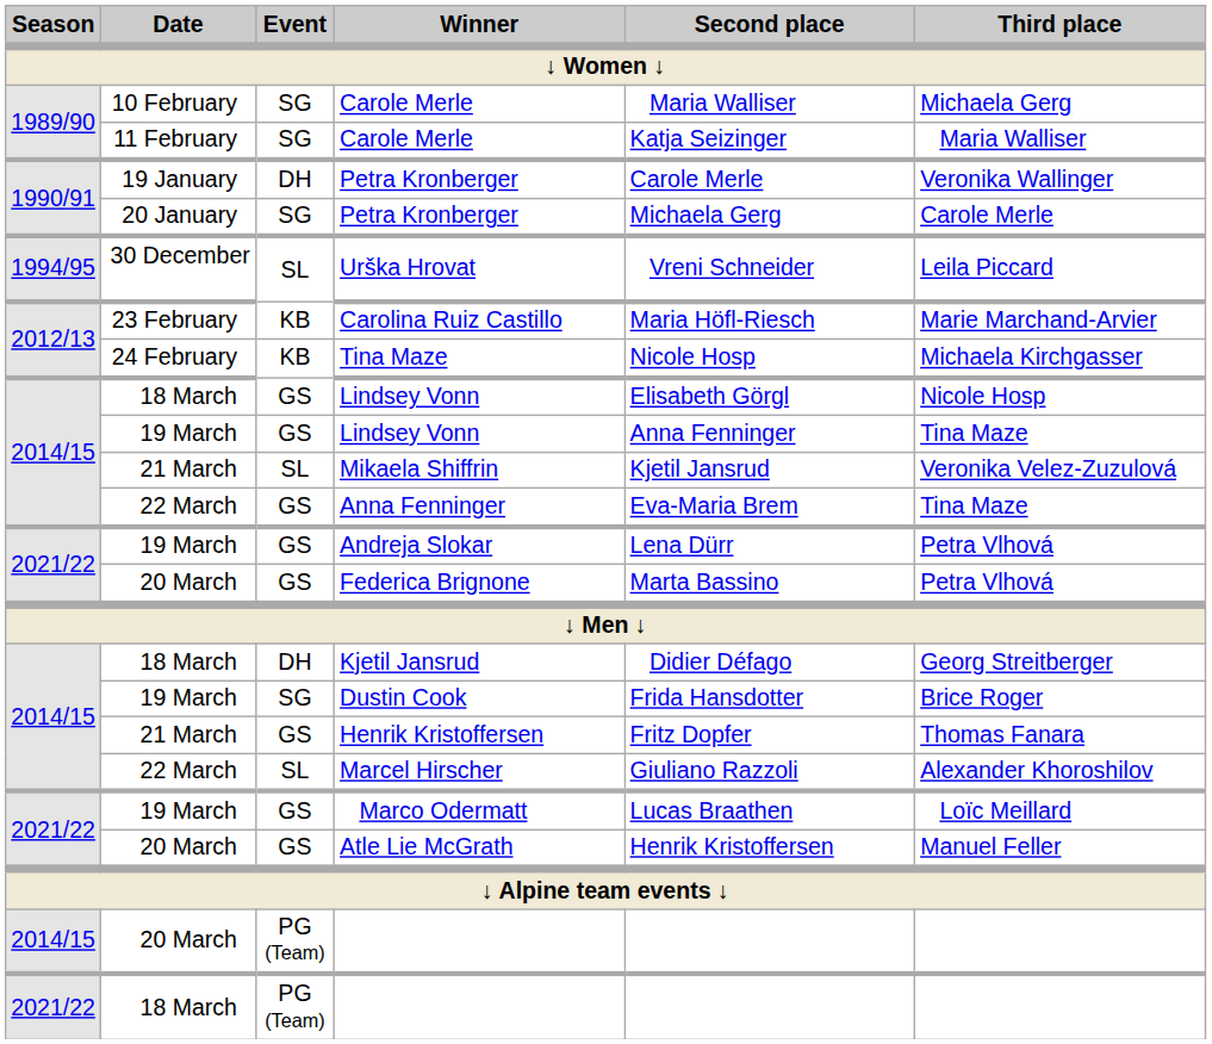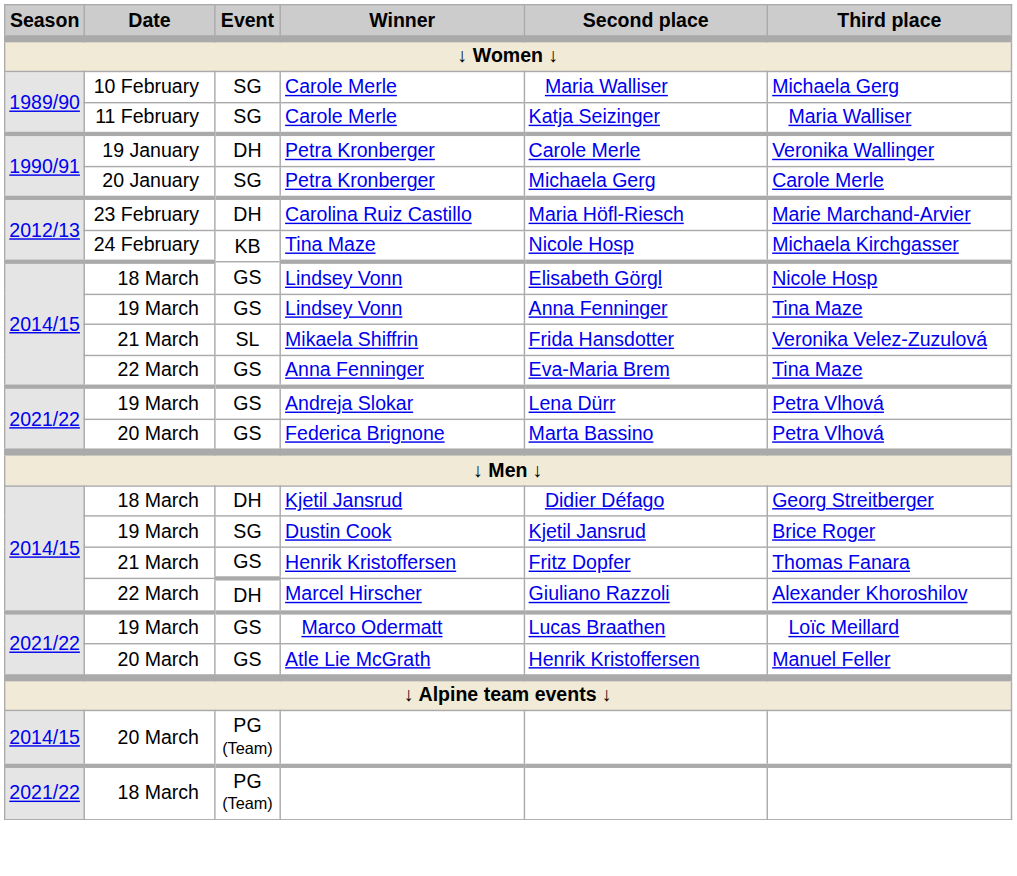- row: 1994/95 | 30 December | SL | Urška Hrovat | Vreni Schneider | Leila Piccard
Carolina Ruiz Castillo | Event: KB -> DH
Mikaela Shiffrin | Second place: Kjetil Jansrud -> Frida Hansdotter
Dustin Cook | Second place: Frida Hansdotter -> Kjetil Jansrud
Marcel Hirscher | Event: SL -> DH
